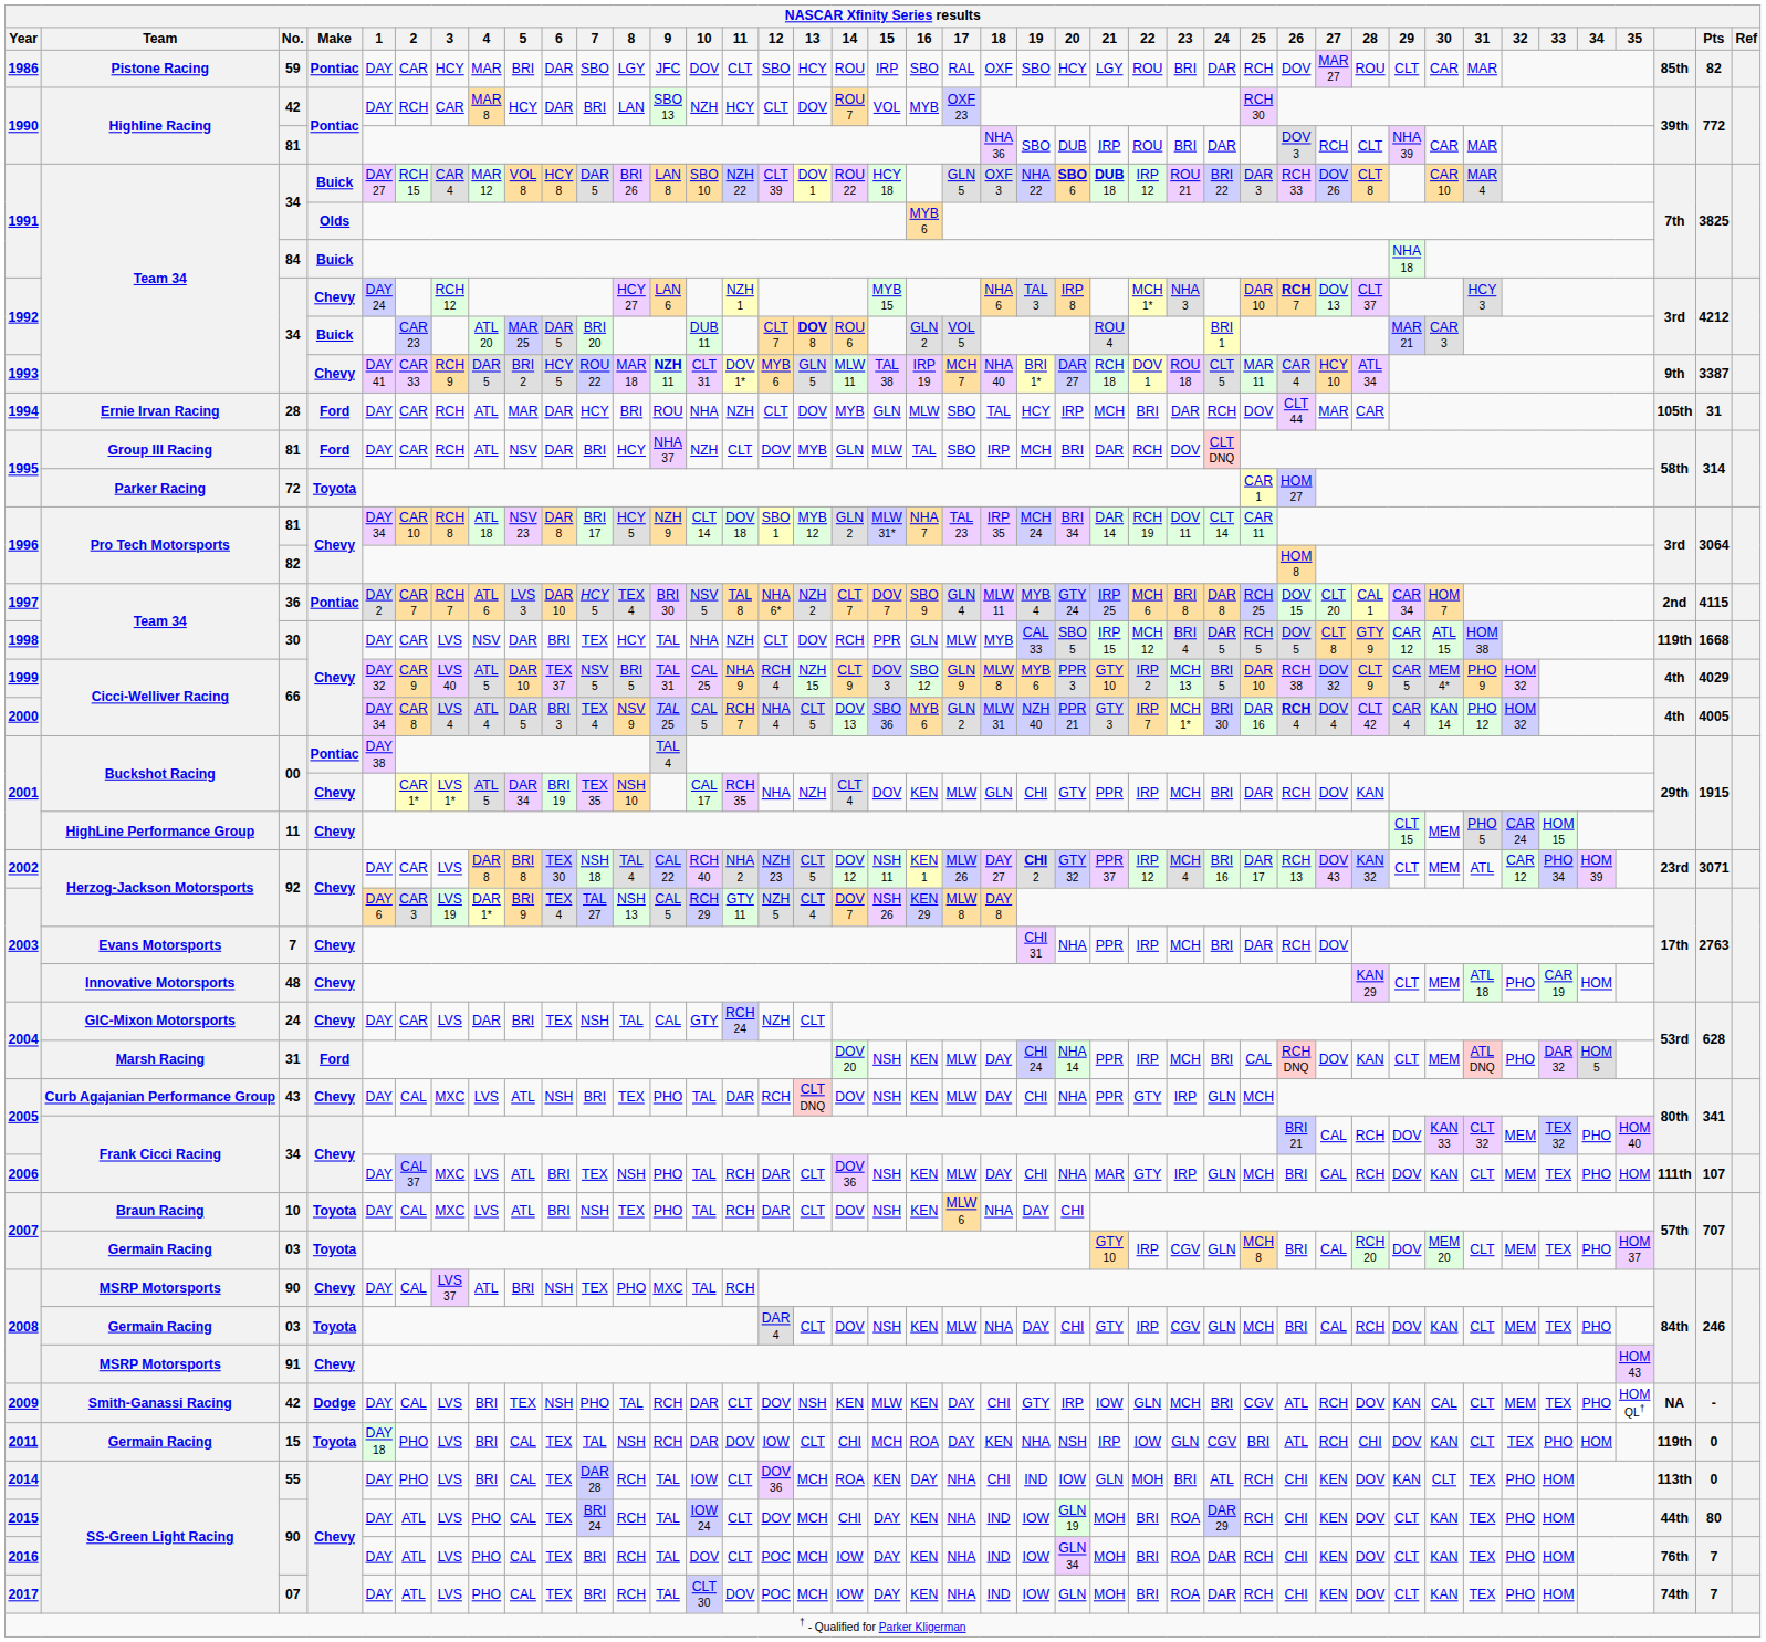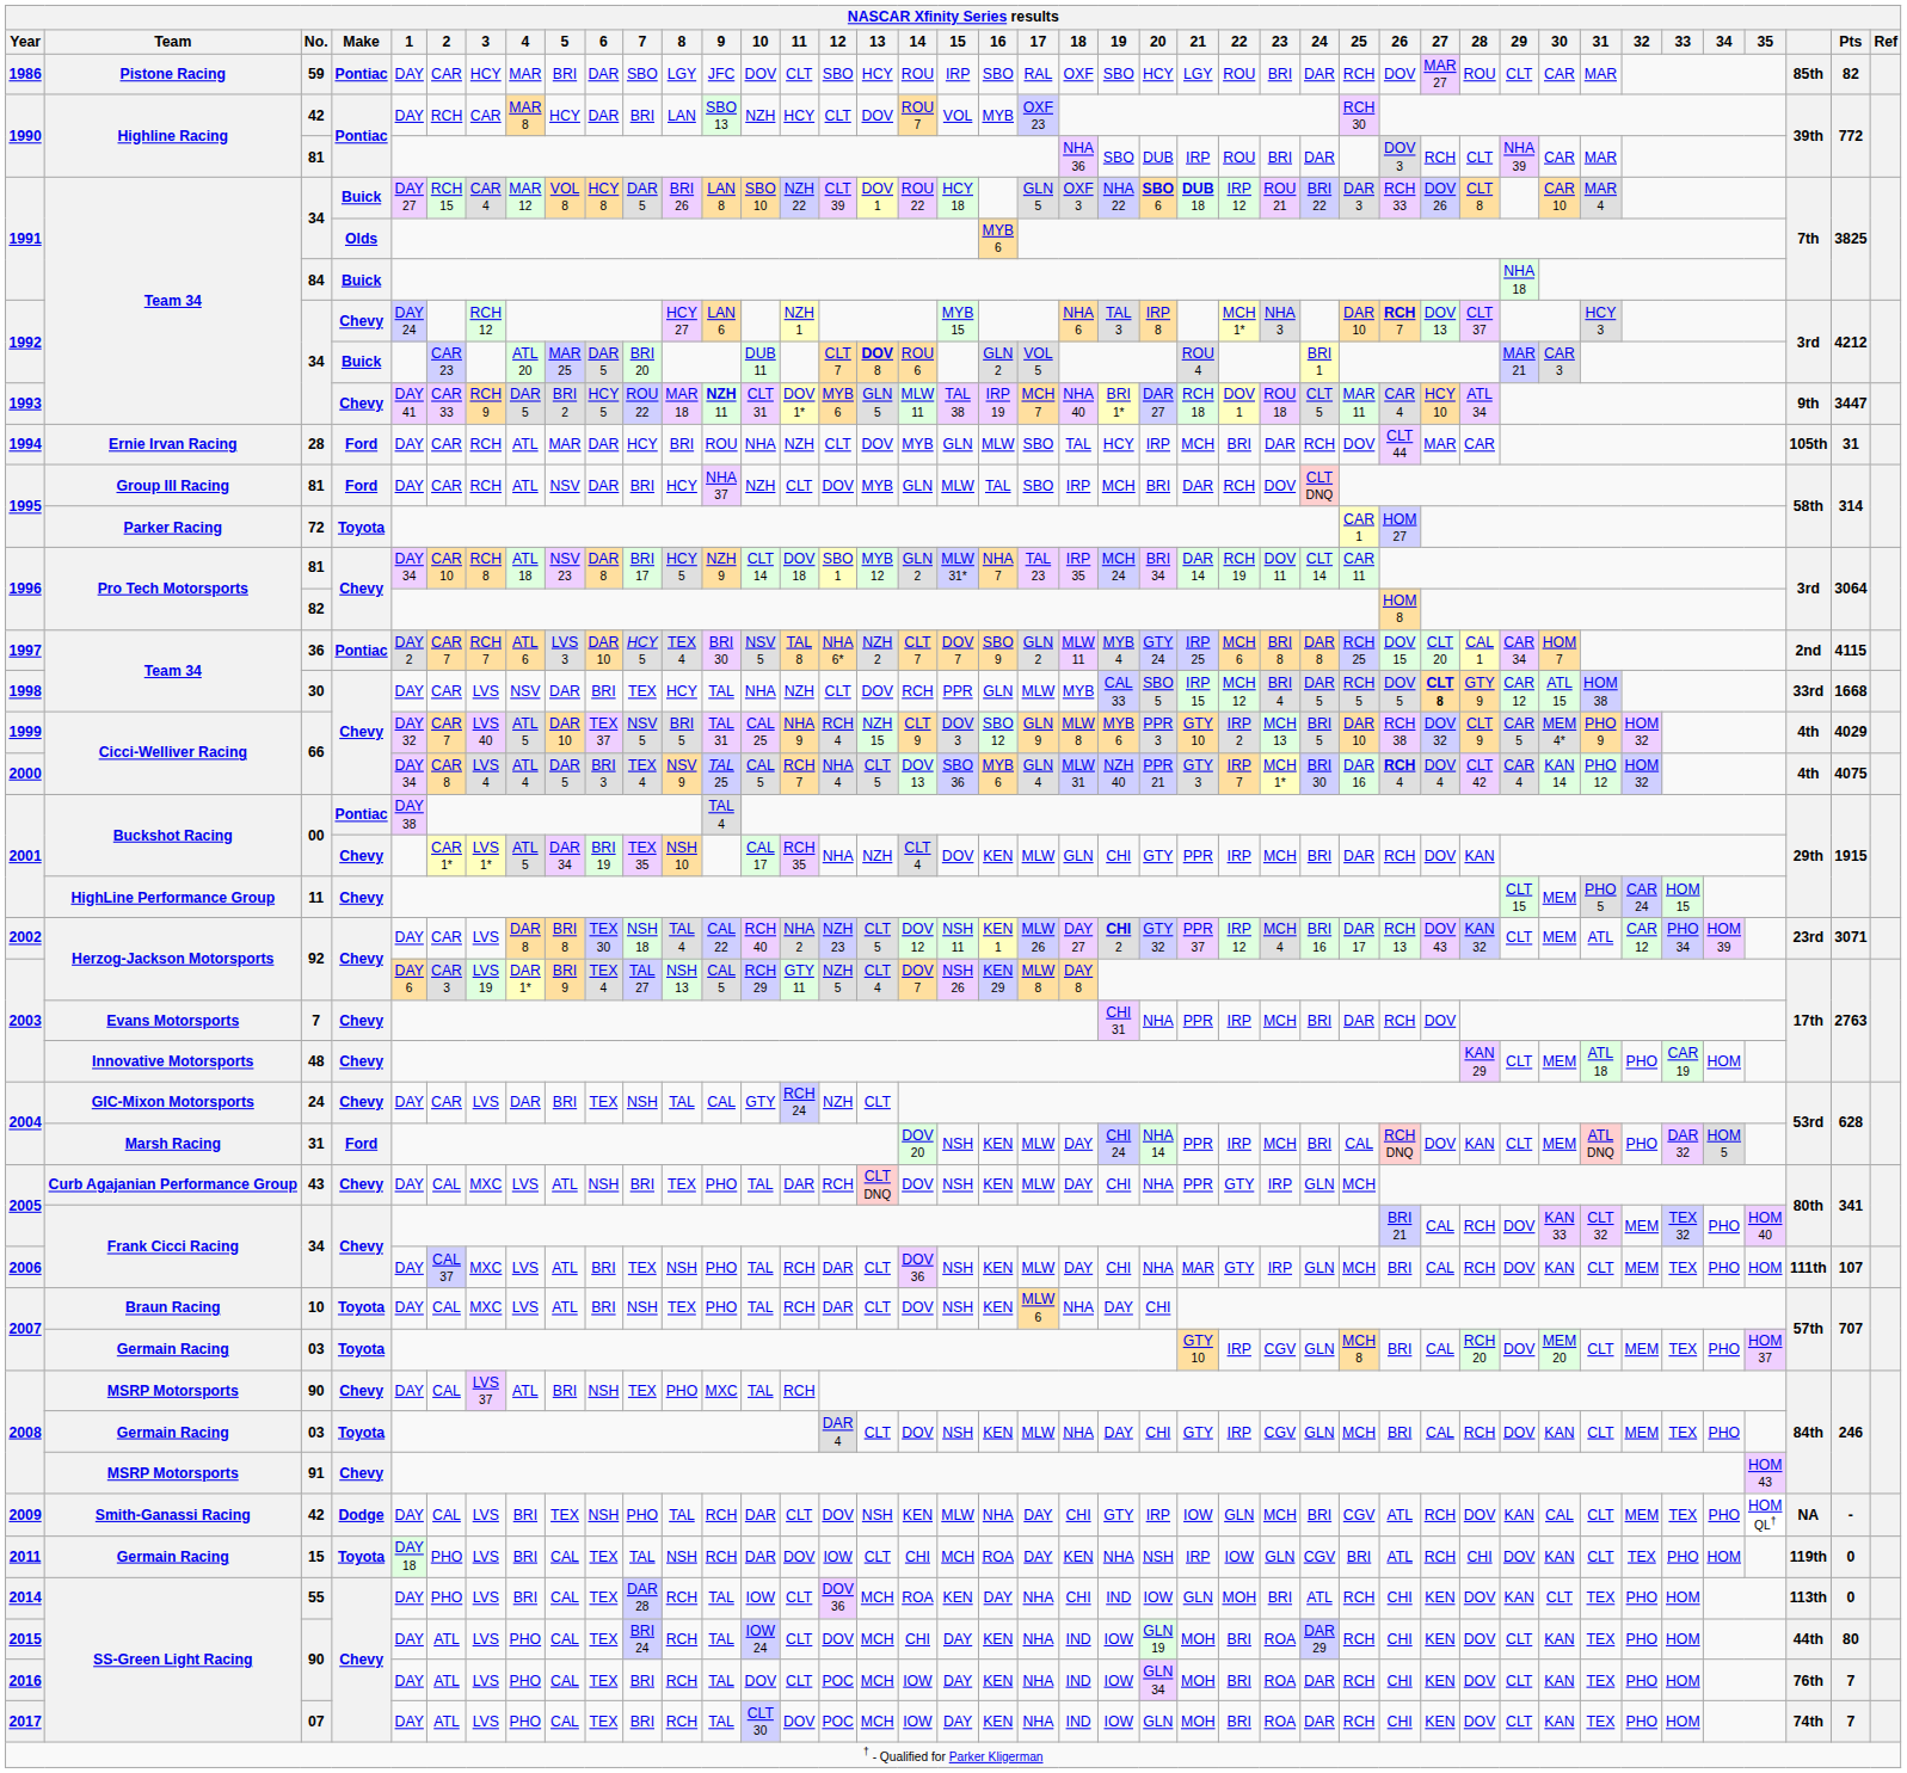1993 | NASCAR Xfinity Series results / Pts: 3387 -> 3447
1997 | NASCAR Xfinity Series results / 17: GLN 4 -> GLN 2
1998 | NASCAR Xfinity Series results / 27: normal -> bold
1998 | NASCAR Xfinity Series results: 119th -> 33rd
1999 | NASCAR Xfinity Series results / 2: CAR 9 -> CAR 7
2000 | NASCAR Xfinity Series results / 17: GLN 2 -> GLN 4
2000 | NASCAR Xfinity Series results / Pts: 4005 -> 4075
2009 | NASCAR Xfinity Series results / 16: KEN -> NHA
